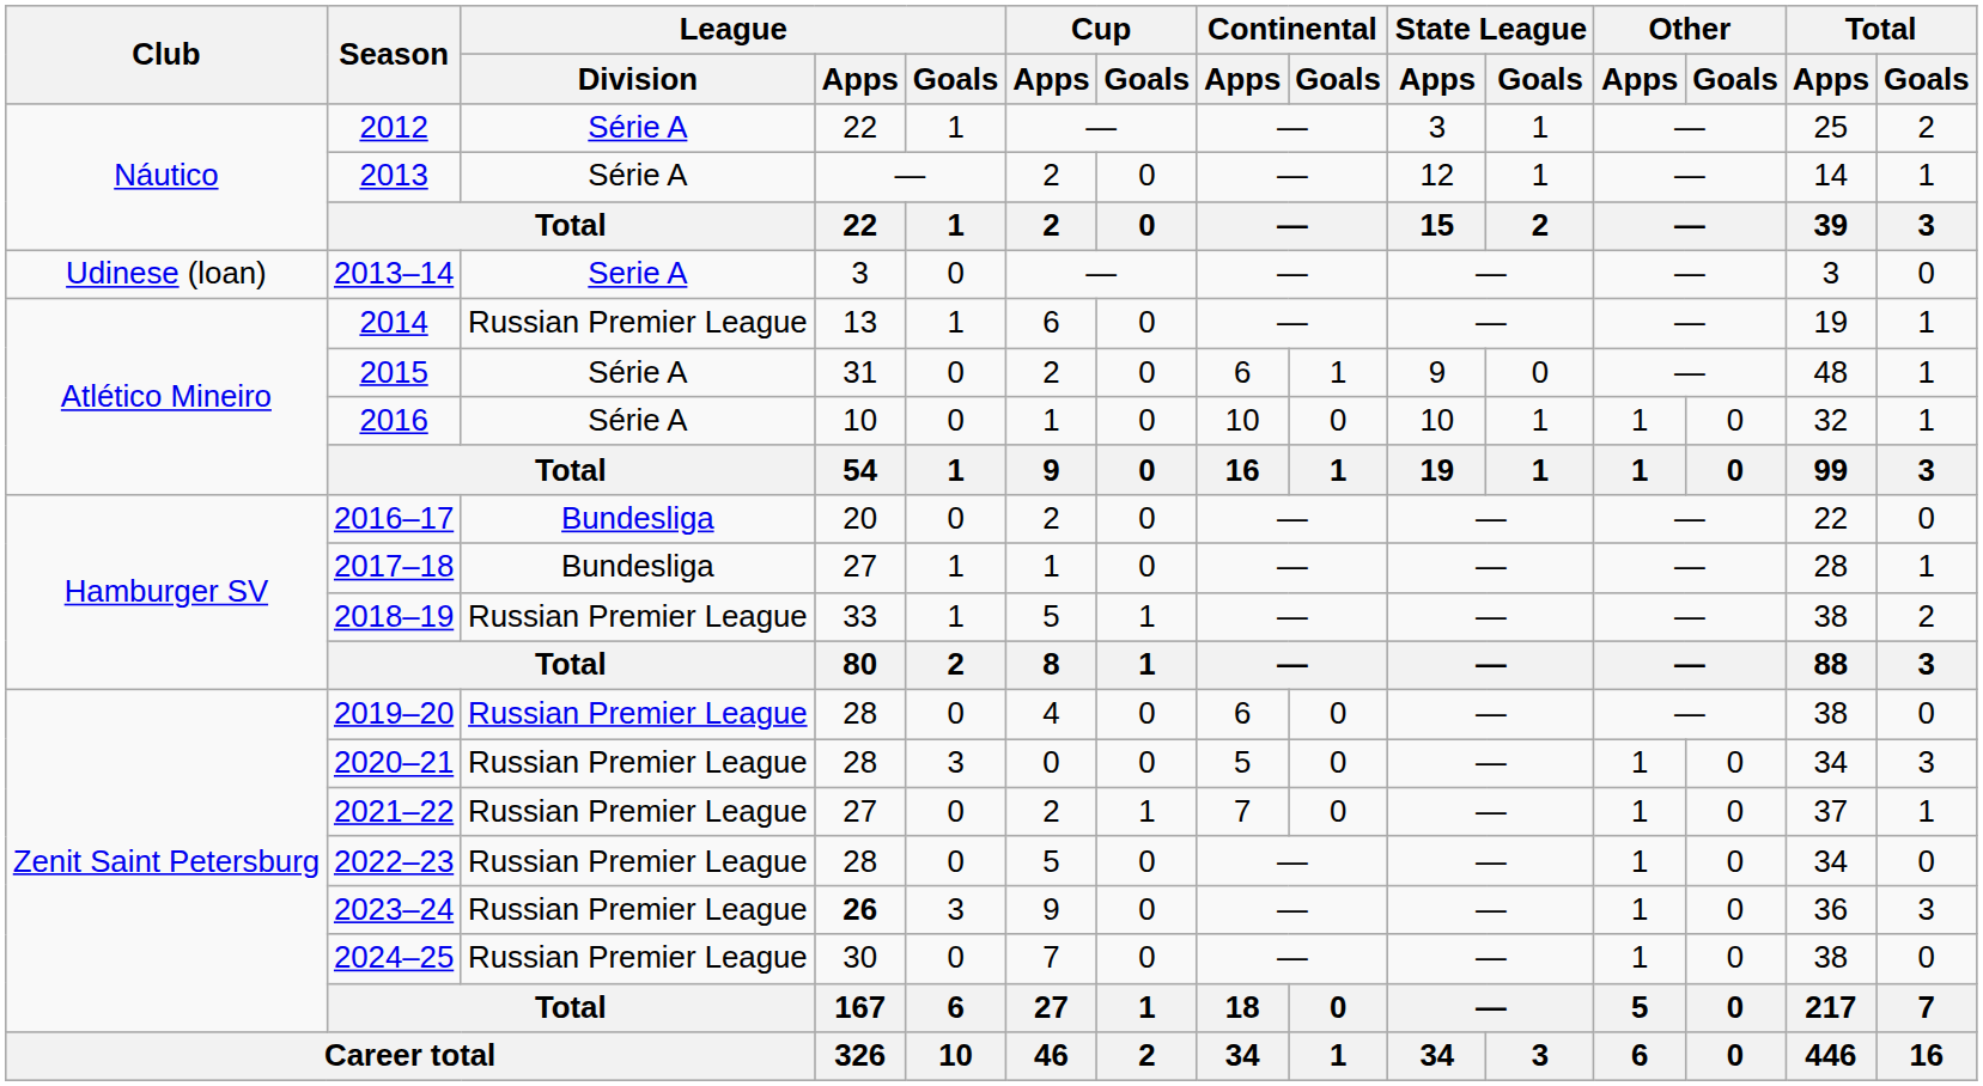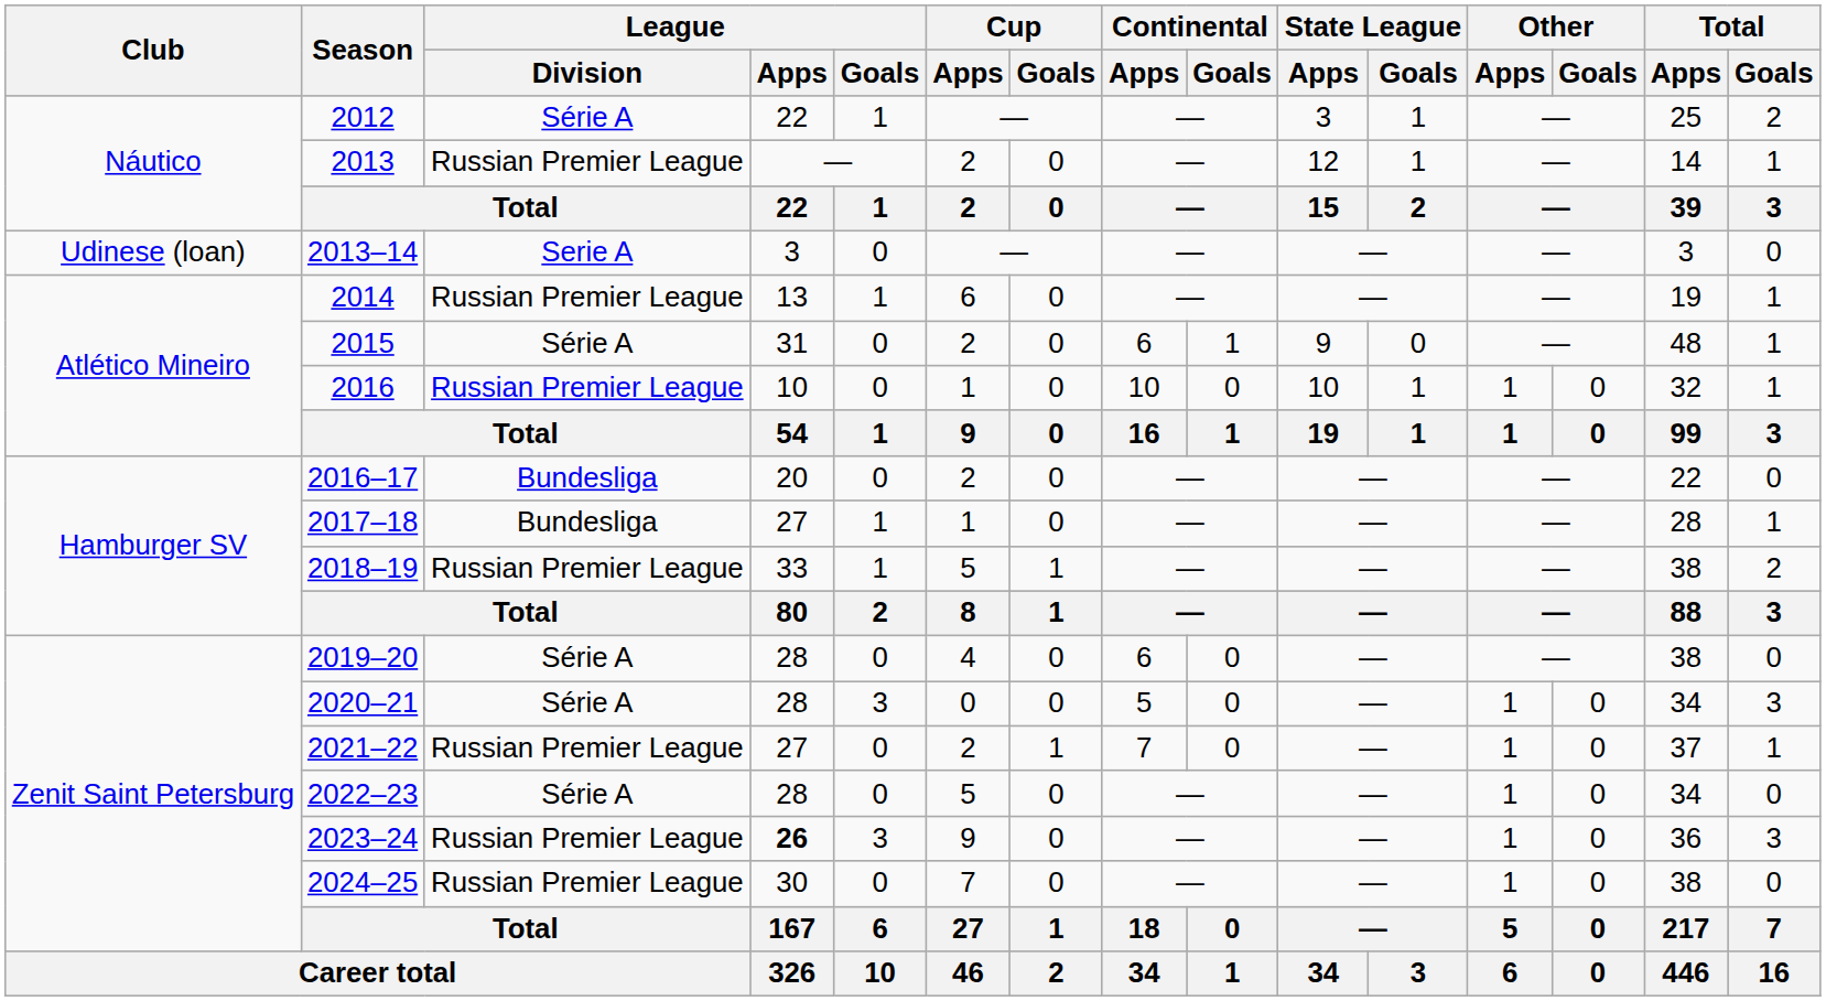2013 | League / Division: Série A -> Russian Premier League
2016 | League / Division: Série A -> Russian Premier League
2019–20 | League / Division: Russian Premier League -> Série A
2020–21 | League / Division: Russian Premier League -> Série A
2022–23 | League / Division: Russian Premier League -> Série A
